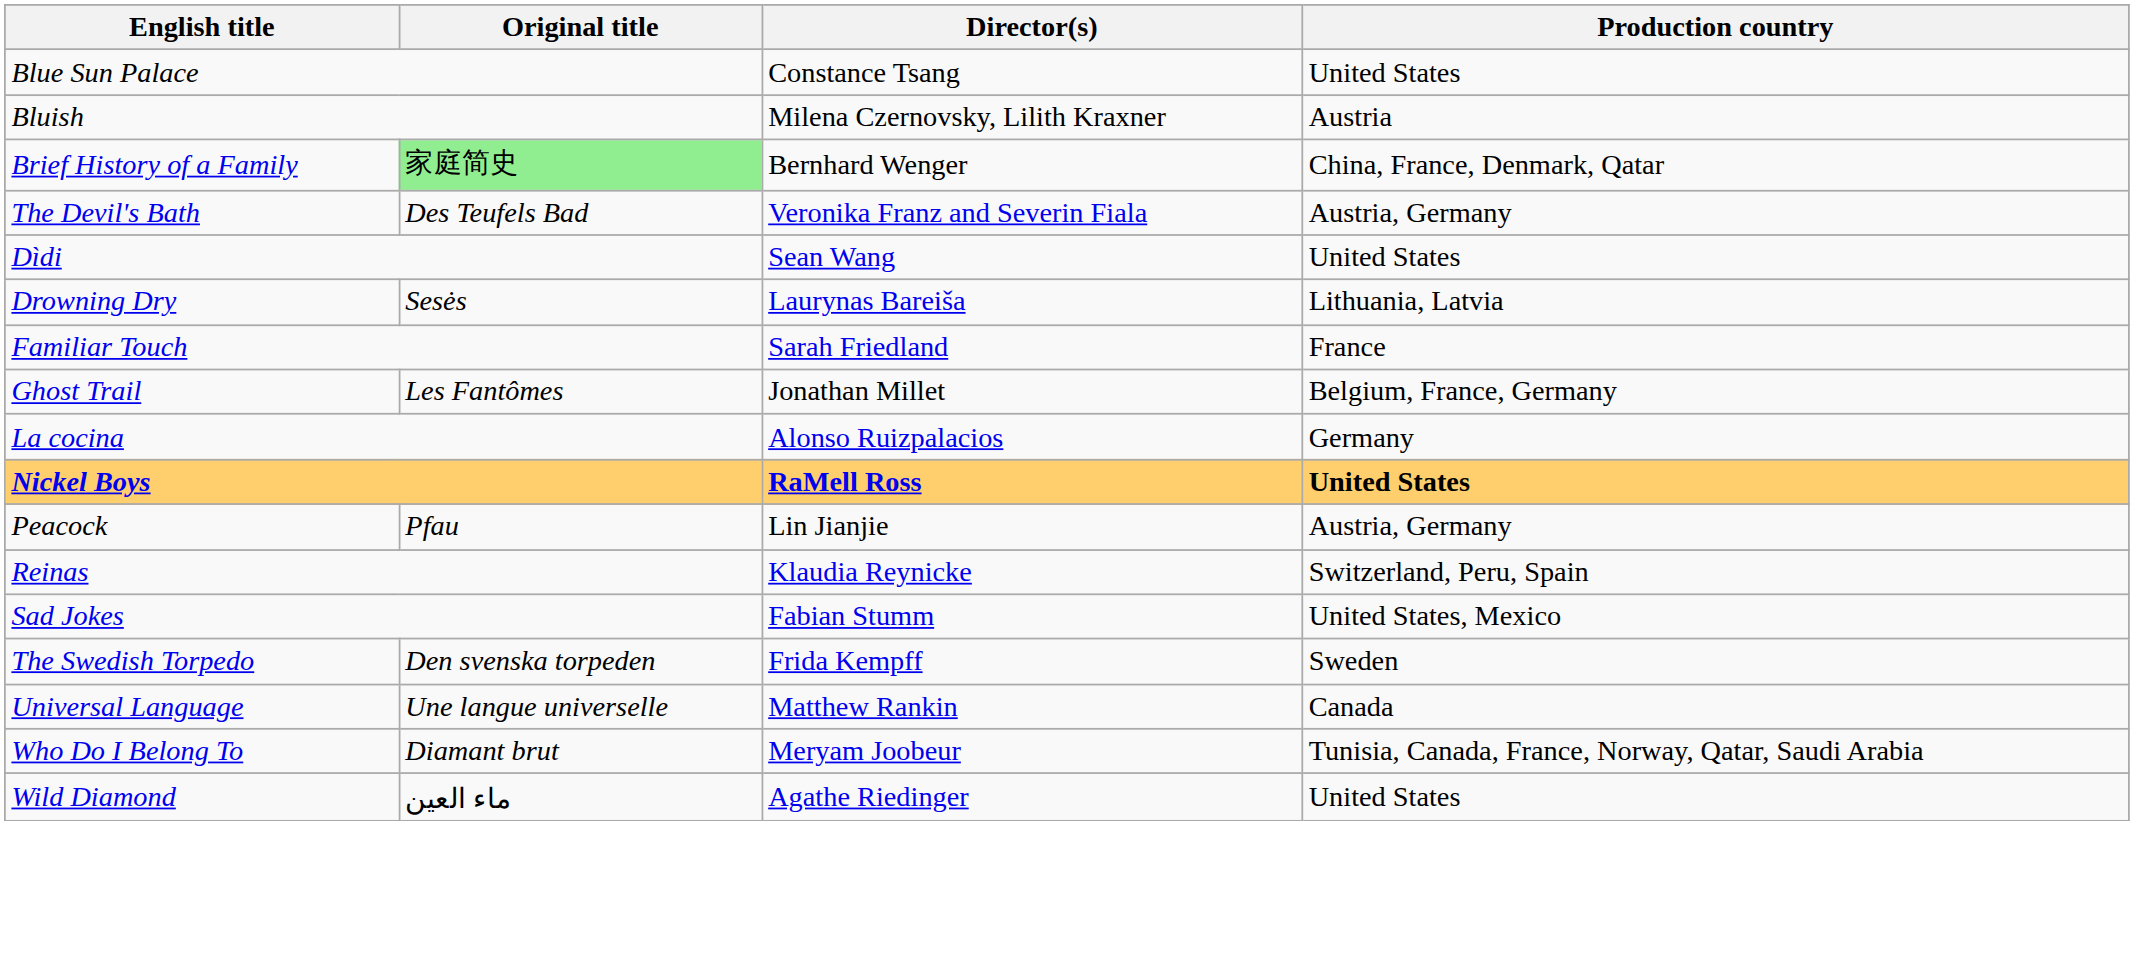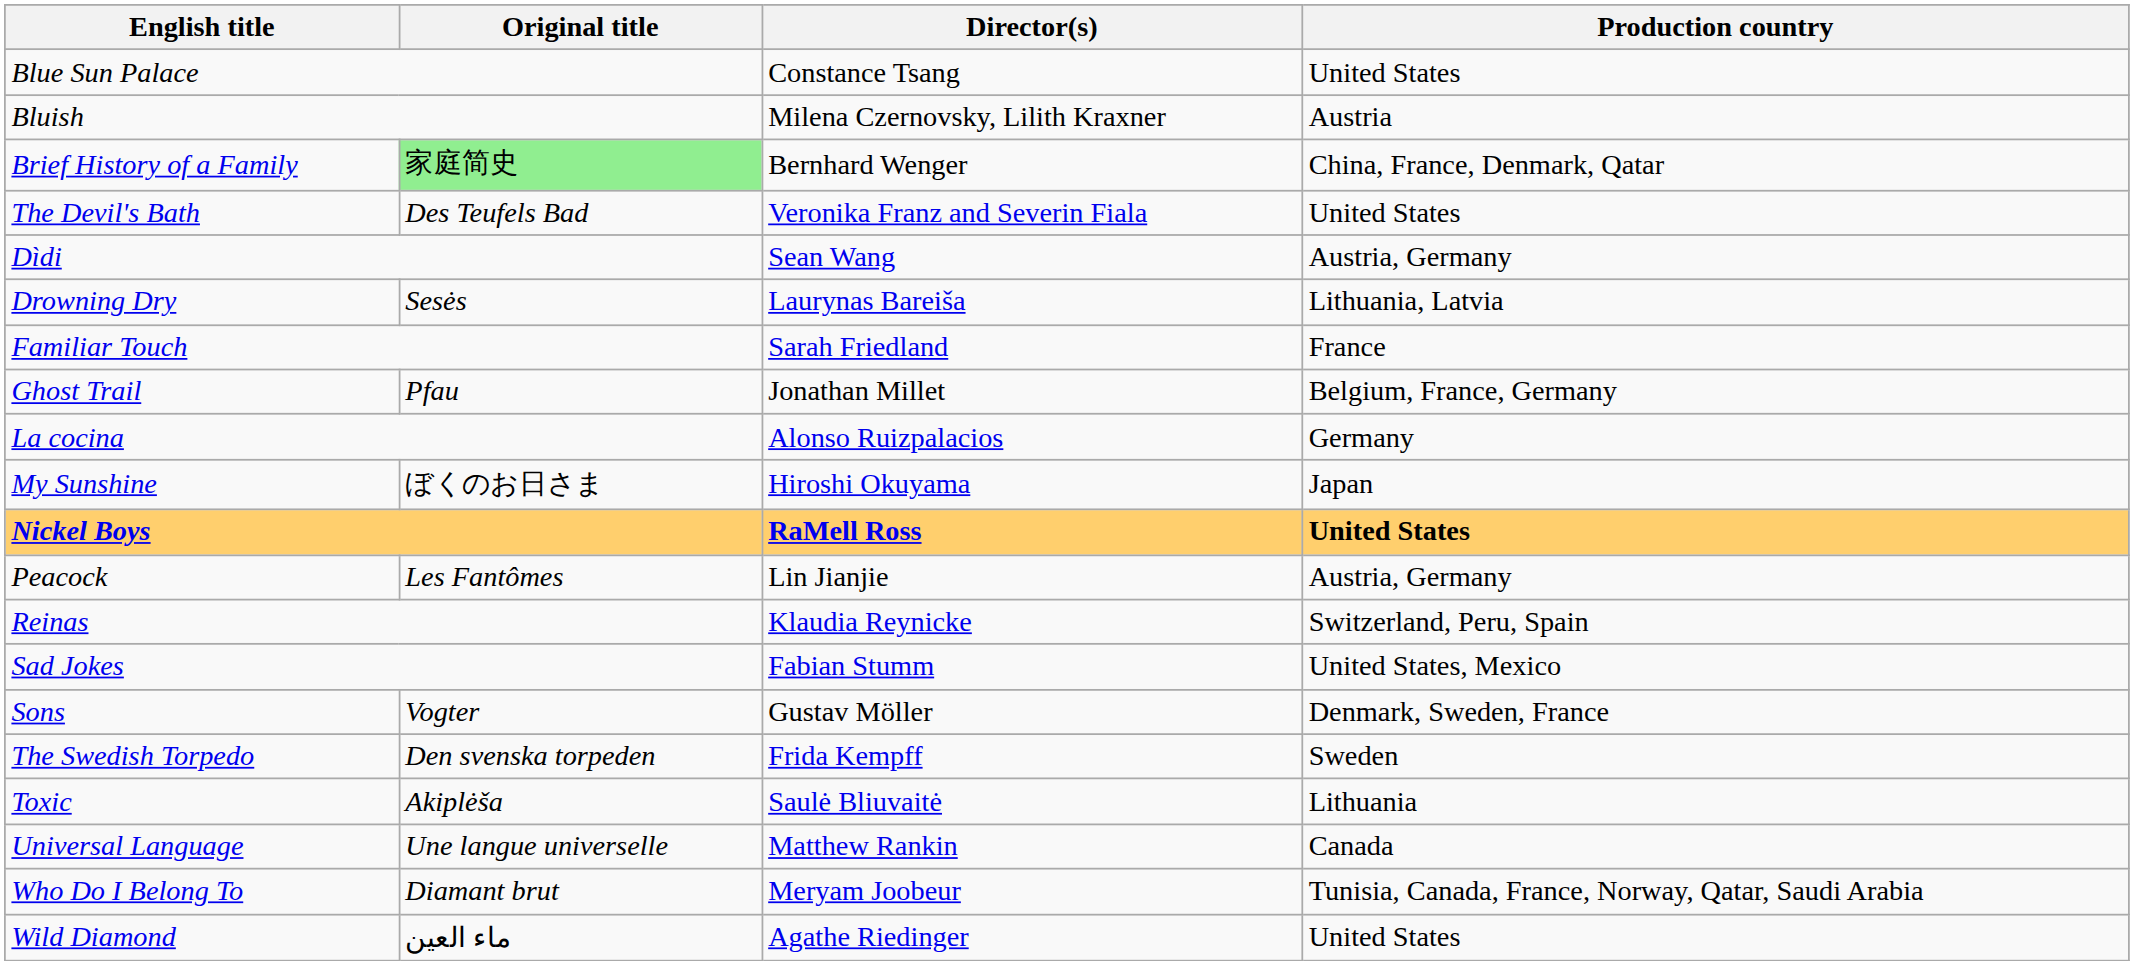The Devil's Bath | Production country: Austria, Germany -> United States
Dìdi | Production country: United States -> Austria, Germany
Ghost Trail | Original title: Les Fantômes -> Pfau
+ row: My Sunshine | ぼくのお日さま | Hiroshi Okuyama | Japan
Peacock | Original title: Pfau -> Les Fantômes
+ row: Sons | Vogter | Gustav Möller | Denmark, Sweden, France
+ row: Toxic | Akiplėša | Saulė Bliuvaitė | Lithuania
